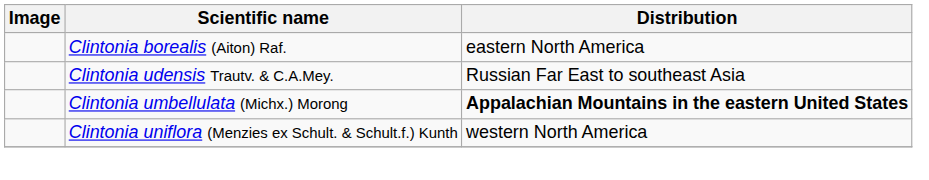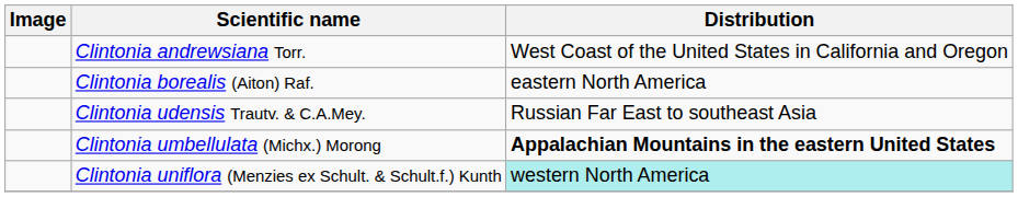+ row: Clintonia andrewsiana Torr. | West Coast of the United States in California and Oregon
Clintonia uniflora (Menzies ex Schult. & Schult.f.) Kunth | Distribution: no background -> paleturquoise background
